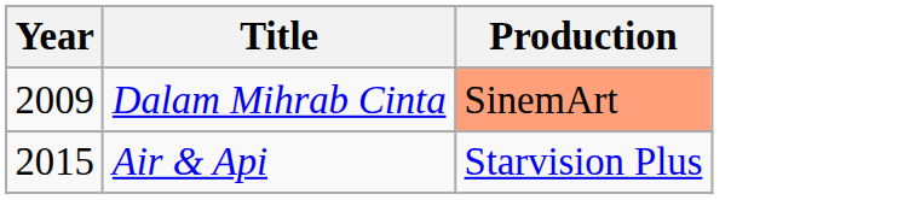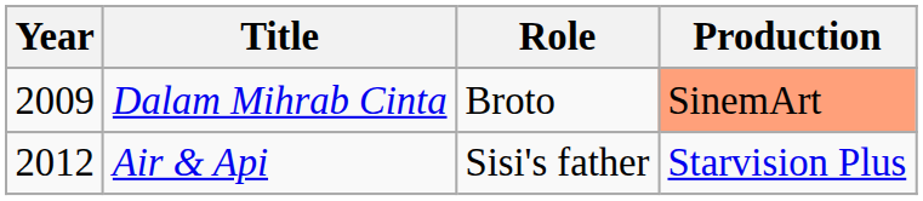+ column: Role | Broto | Sisi's father
Air & Api | Year: 2015 -> 2012
